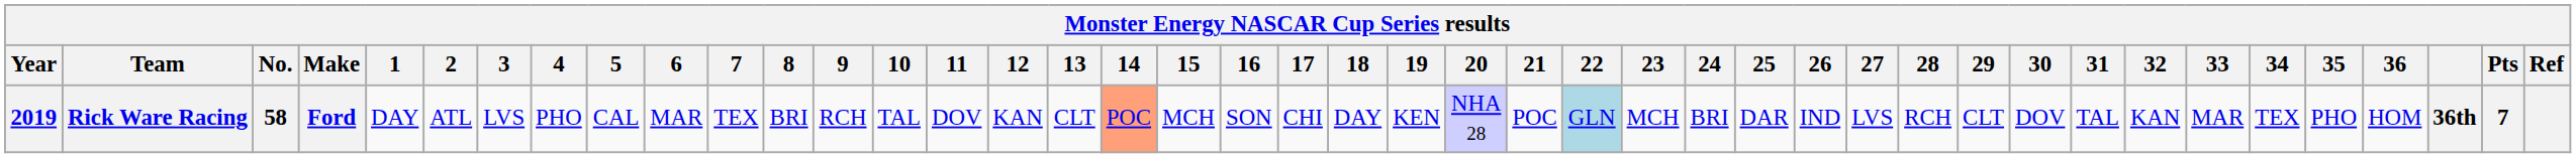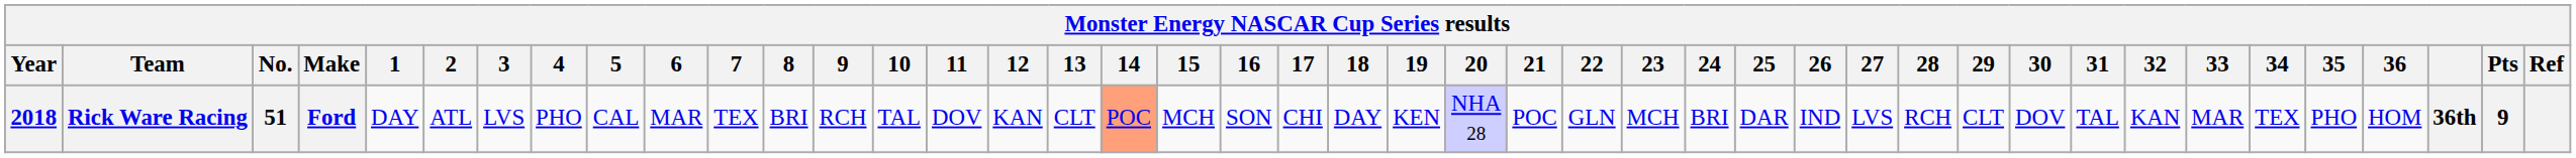Rick Ware Racing | Year: 2019 -> 2018
Rick Ware Racing | No.: 58 -> 51
Rick Ware Racing | 22: lightblue background -> no background
Rick Ware Racing | Pts: 7 -> 9
